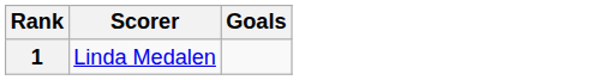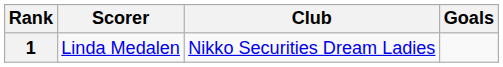+ column: Club | Nikko Securities Dream Ladies
